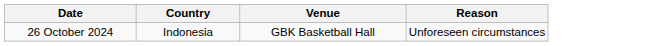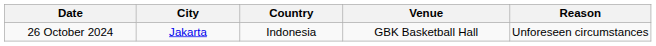+ column: City | Jakarta
